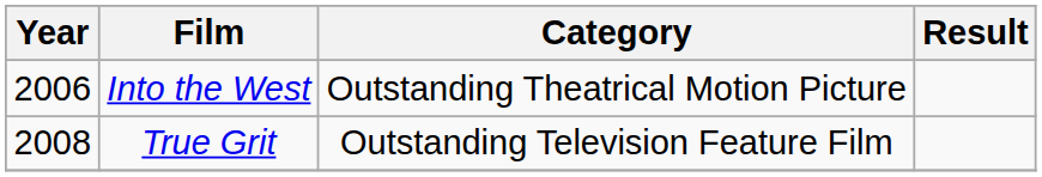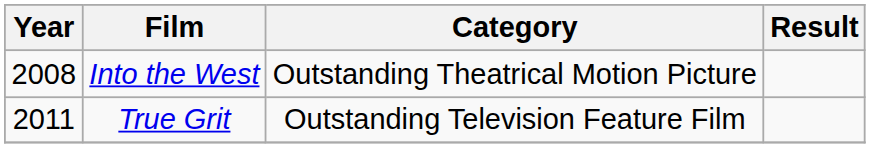Into the West | Year: 2006 -> 2008
True Grit | Year: 2008 -> 2011
